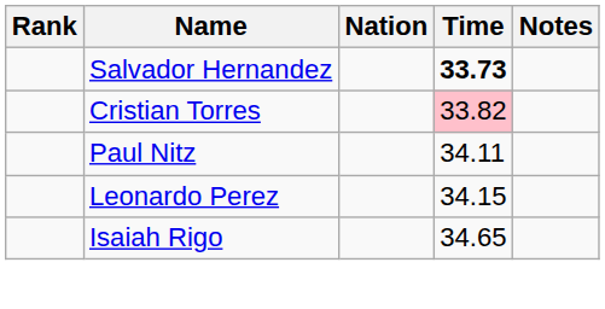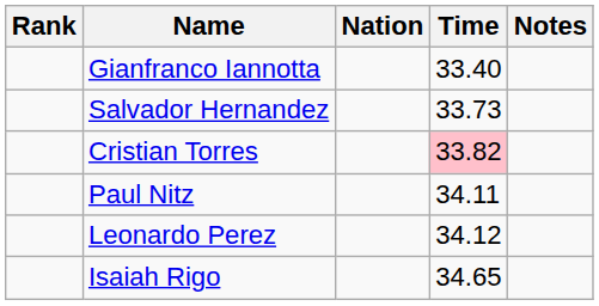+ row: Gianfranco Iannotta | 33.40
Salvador Hernandez | Time: bold -> normal
Leonardo Perez | Time: 34.15 -> 34.12
